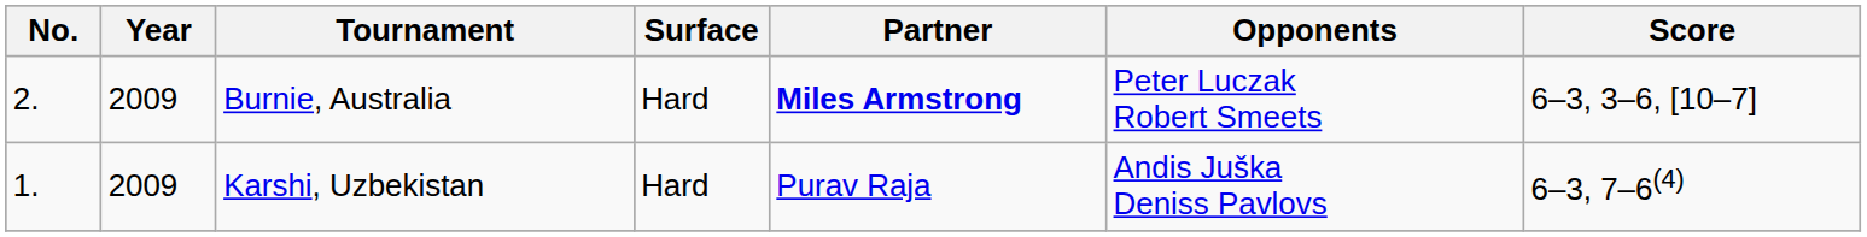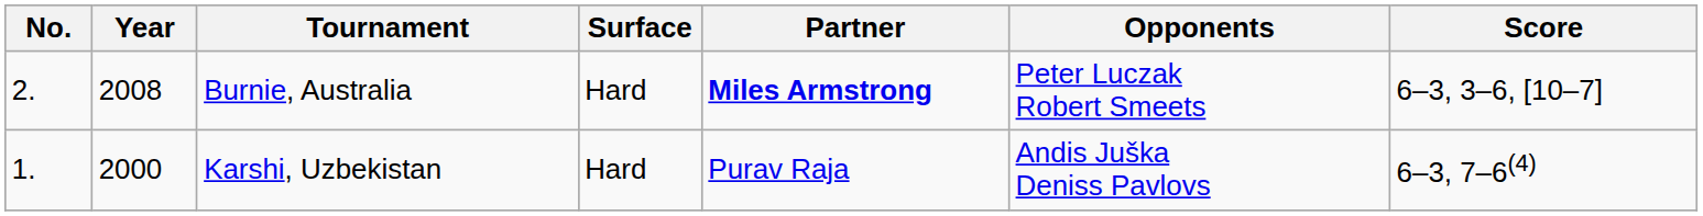Burnie, Australia | Year: 2009 -> 2008
Karshi, Uzbekistan | Year: 2009 -> 2000
